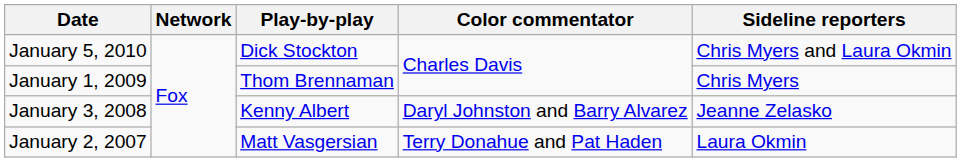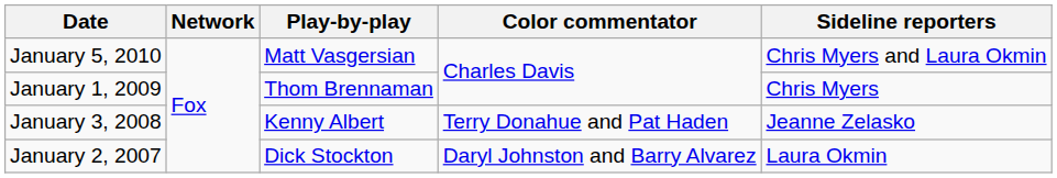January 5, 2010 | Play-by-play: Dick Stockton -> Matt Vasgersian
January 3, 2008 | Color commentator: Daryl Johnston and Barry Alvarez -> Terry Donahue and Pat Haden
January 2, 2007 | Play-by-play: Matt Vasgersian -> Dick Stockton
January 2, 2007 | Color commentator: Terry Donahue and Pat Haden -> Daryl Johnston and Barry Alvarez
